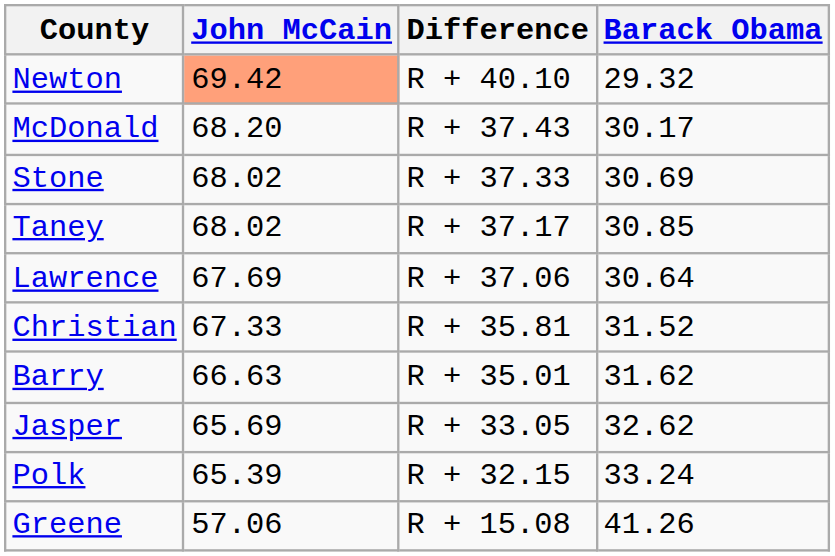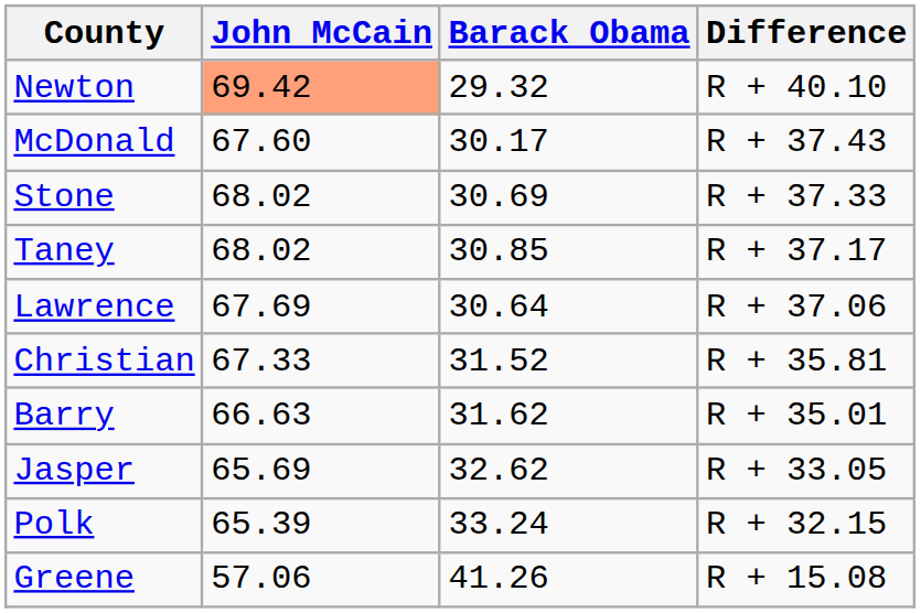columns swapped: Barack Obama <-> Difference
McDonald | John McCain: 68.20 -> 67.60
